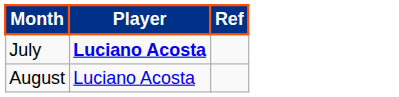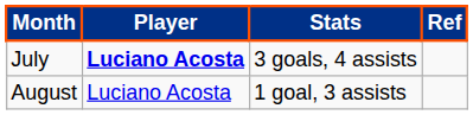+ column: Stats | 3 goals, 4 assists | 1 goal, 3 assists
